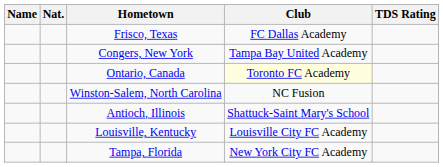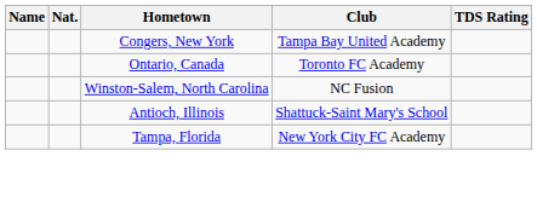- row: Frisco, Texas | FC Dallas Academy
Ontario, Canada | Club: lightyellow background -> no background
- row: Louisville, Kentucky | Louisville City FC Academy
